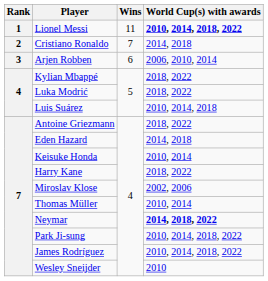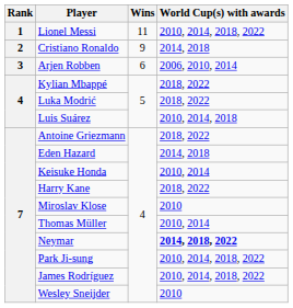Lionel Messi | World Cup(s) with awards: bold -> normal
Cristiano Ronaldo | Wins: 7 -> 9
Miroslav Klose | World Cup(s) with awards: 2002, 2006 -> 2010
